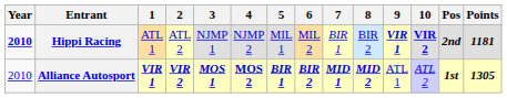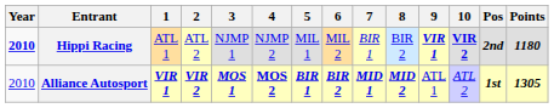Hippi Racing | Points: 1181 -> 1180
